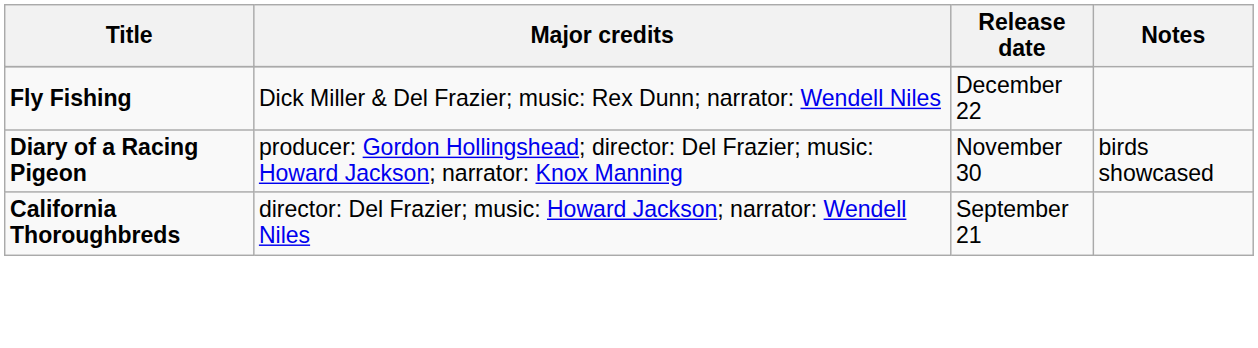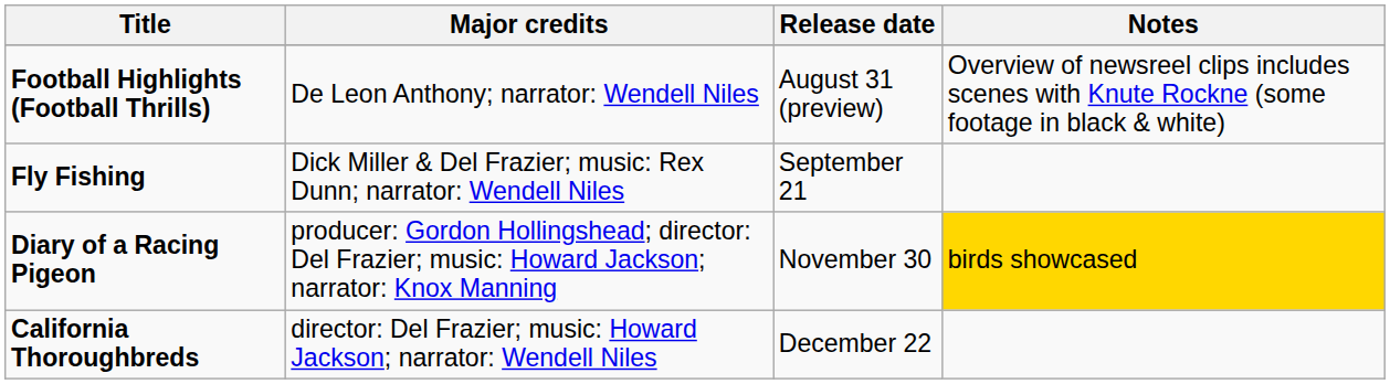+ row: Football Highlights (Football Thrills) | De Leon Anthony; narrator: Wendell Niles | August 31 (preview) | Overview of newsreel clips includes scenes with Knute Rockne (some footage in black & white)
Fly Fishing | Release date: December 22 -> September 21
Diary of a Racing Pigeon | Notes: no background -> gold background
California Thoroughbreds | Release date: September 21 -> December 22
